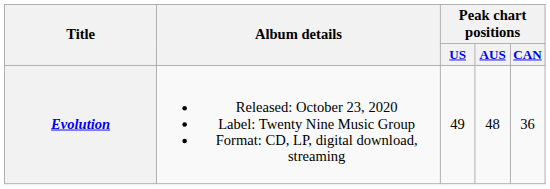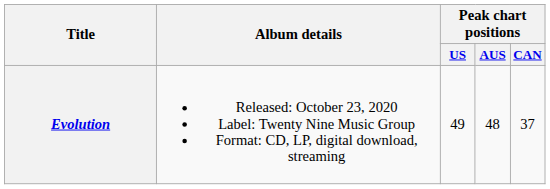Evolution | Peak chart positions / CAN: 36 -> 37
